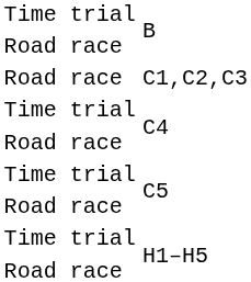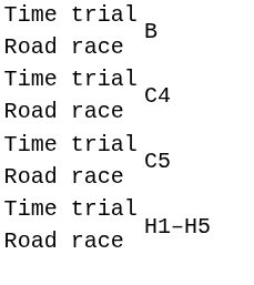- row: Road race | C1,C2,C3
